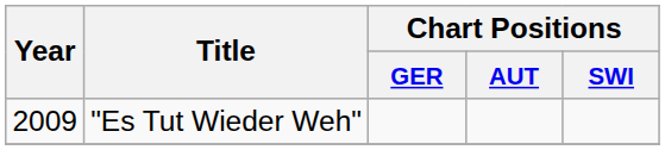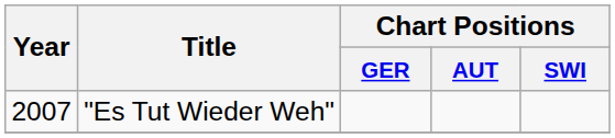"Es Tut Wieder Weh" | Year: 2009 -> 2007
